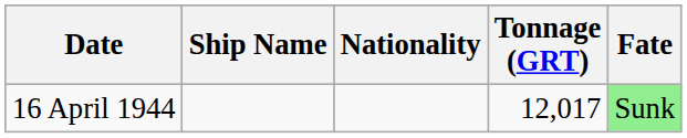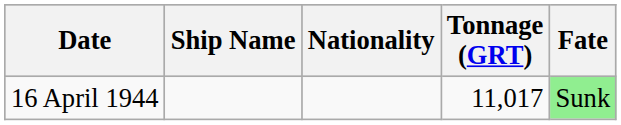16 April 1944 | Tonnage (GRT): 12,017 -> 11,017
